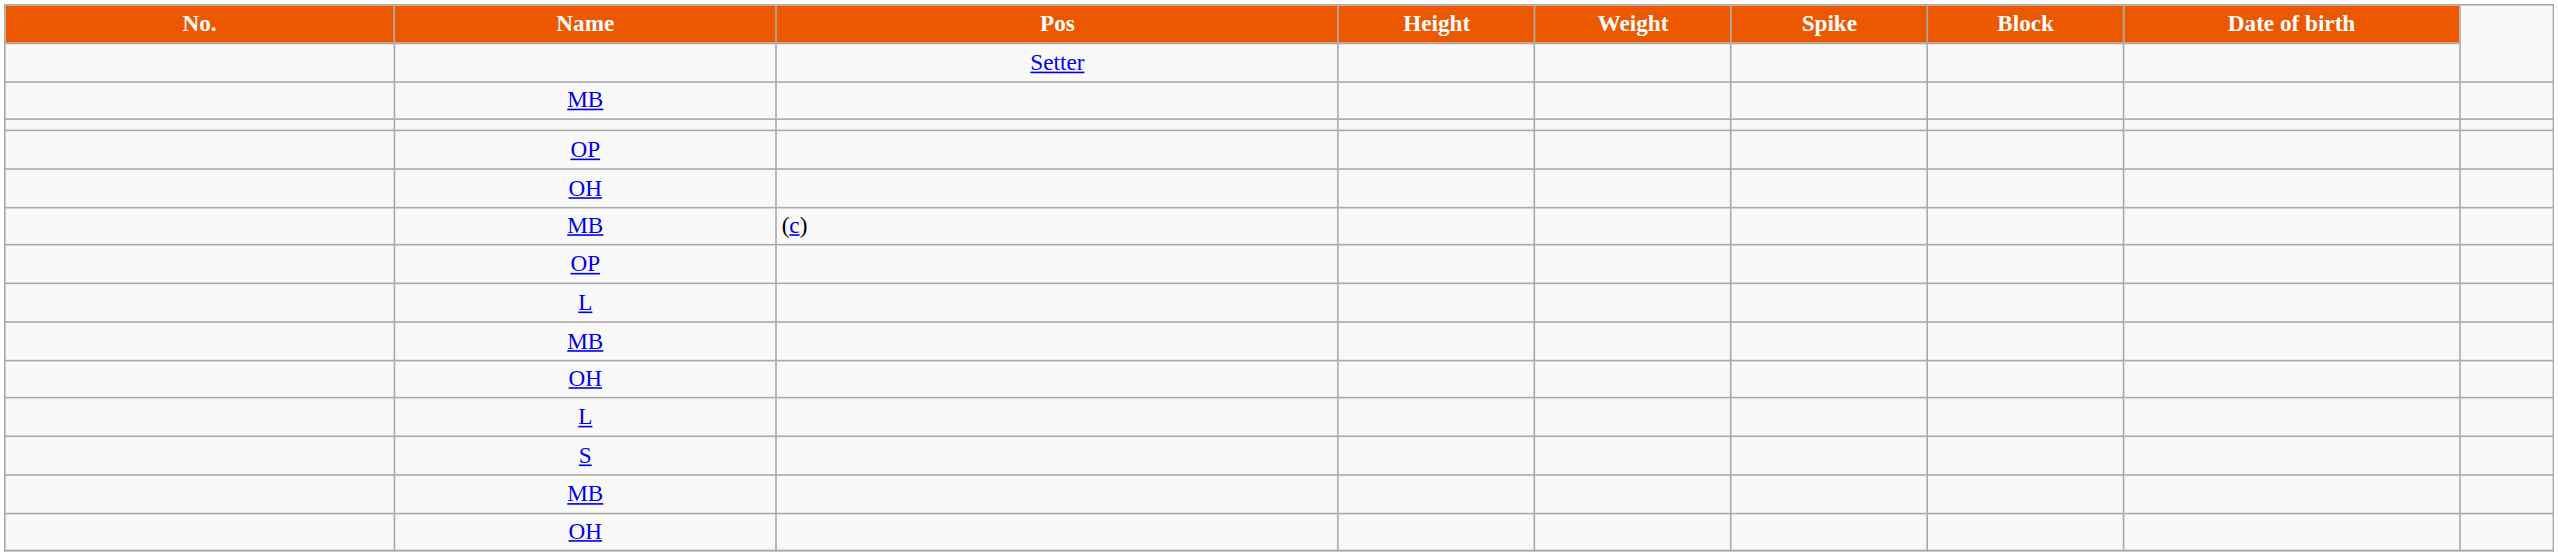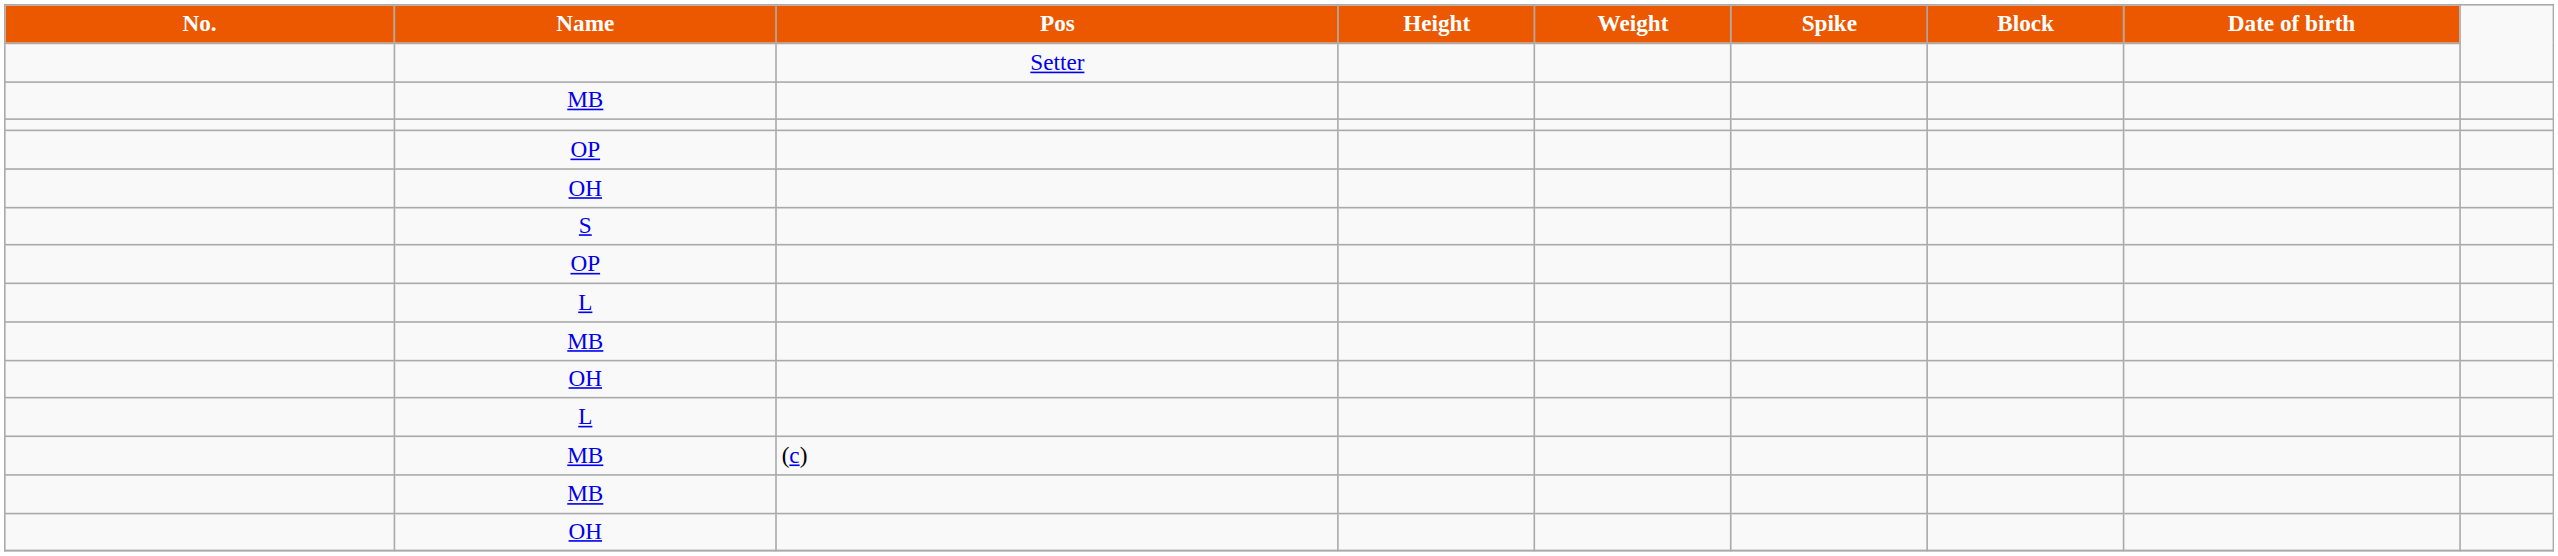rows swapped: MB / (c) <-> S
